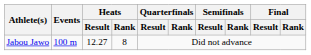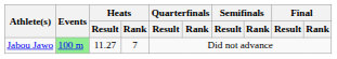Jabou Jawo | Events: no background -> lightgreen background
Jabou Jawo | Heats / Result: 12.27 -> 11.27
Jabou Jawo | Heats / Rank: 8 -> 7
